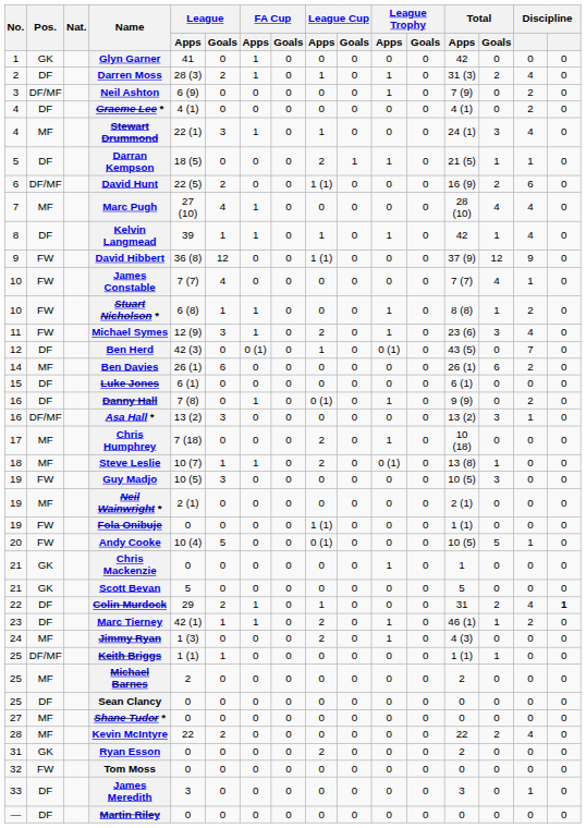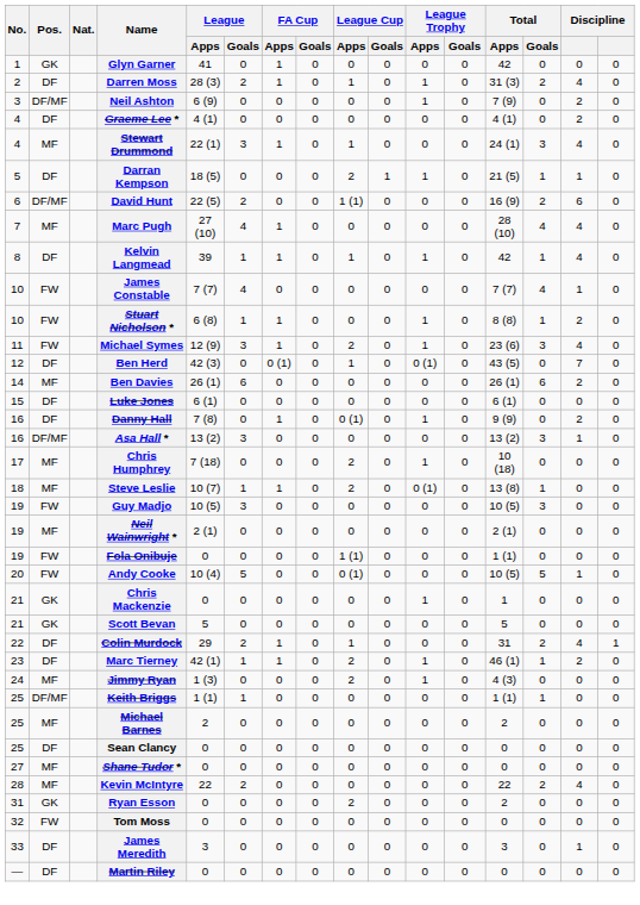- row: 9 | FW | David Hibbert | 36 (8) | 12 | 0 | 0 | 1 (1) | 0 | 0 | 0 | 37 (9) | 12 | 9 | 0
Colin Murdock | column 16: bold -> normal
